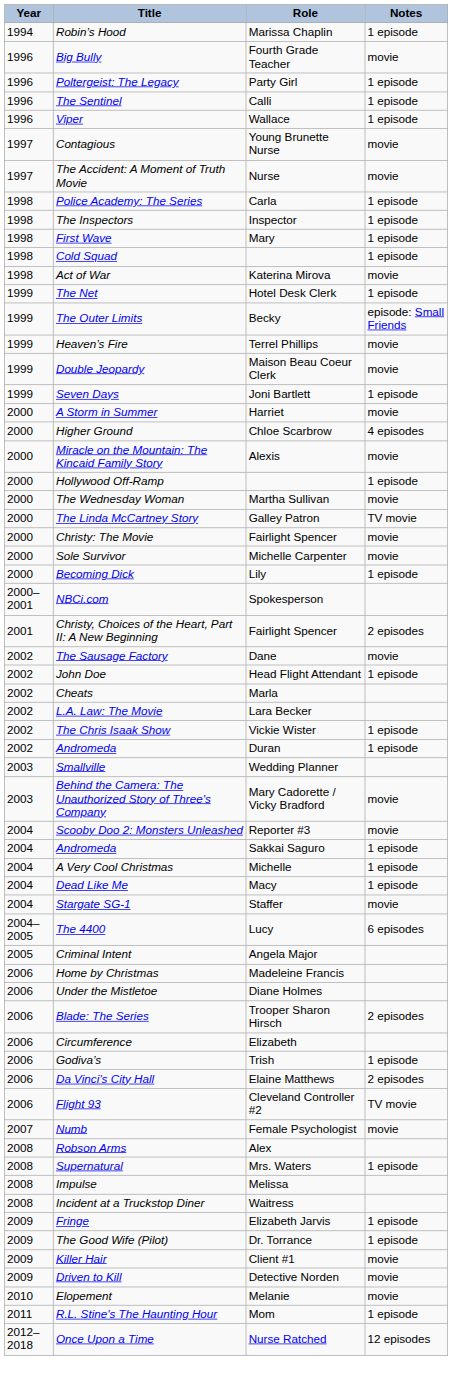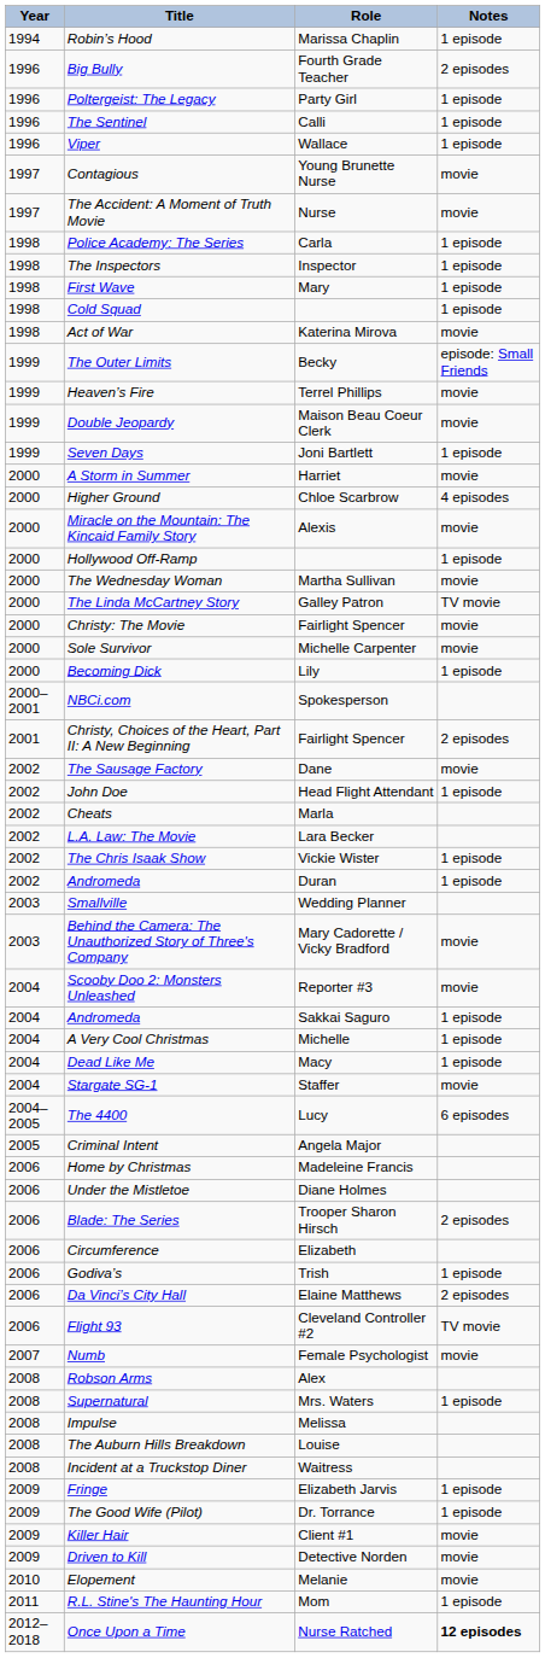Big Bully | Notes: movie -> 2 episodes
- row: 1999 | The Net | Hotel Desk Clerk | 1 episode
+ row: 2008 | The Auburn Hills Breakdown | Louise
Once Upon a Time | Notes: normal -> bold
